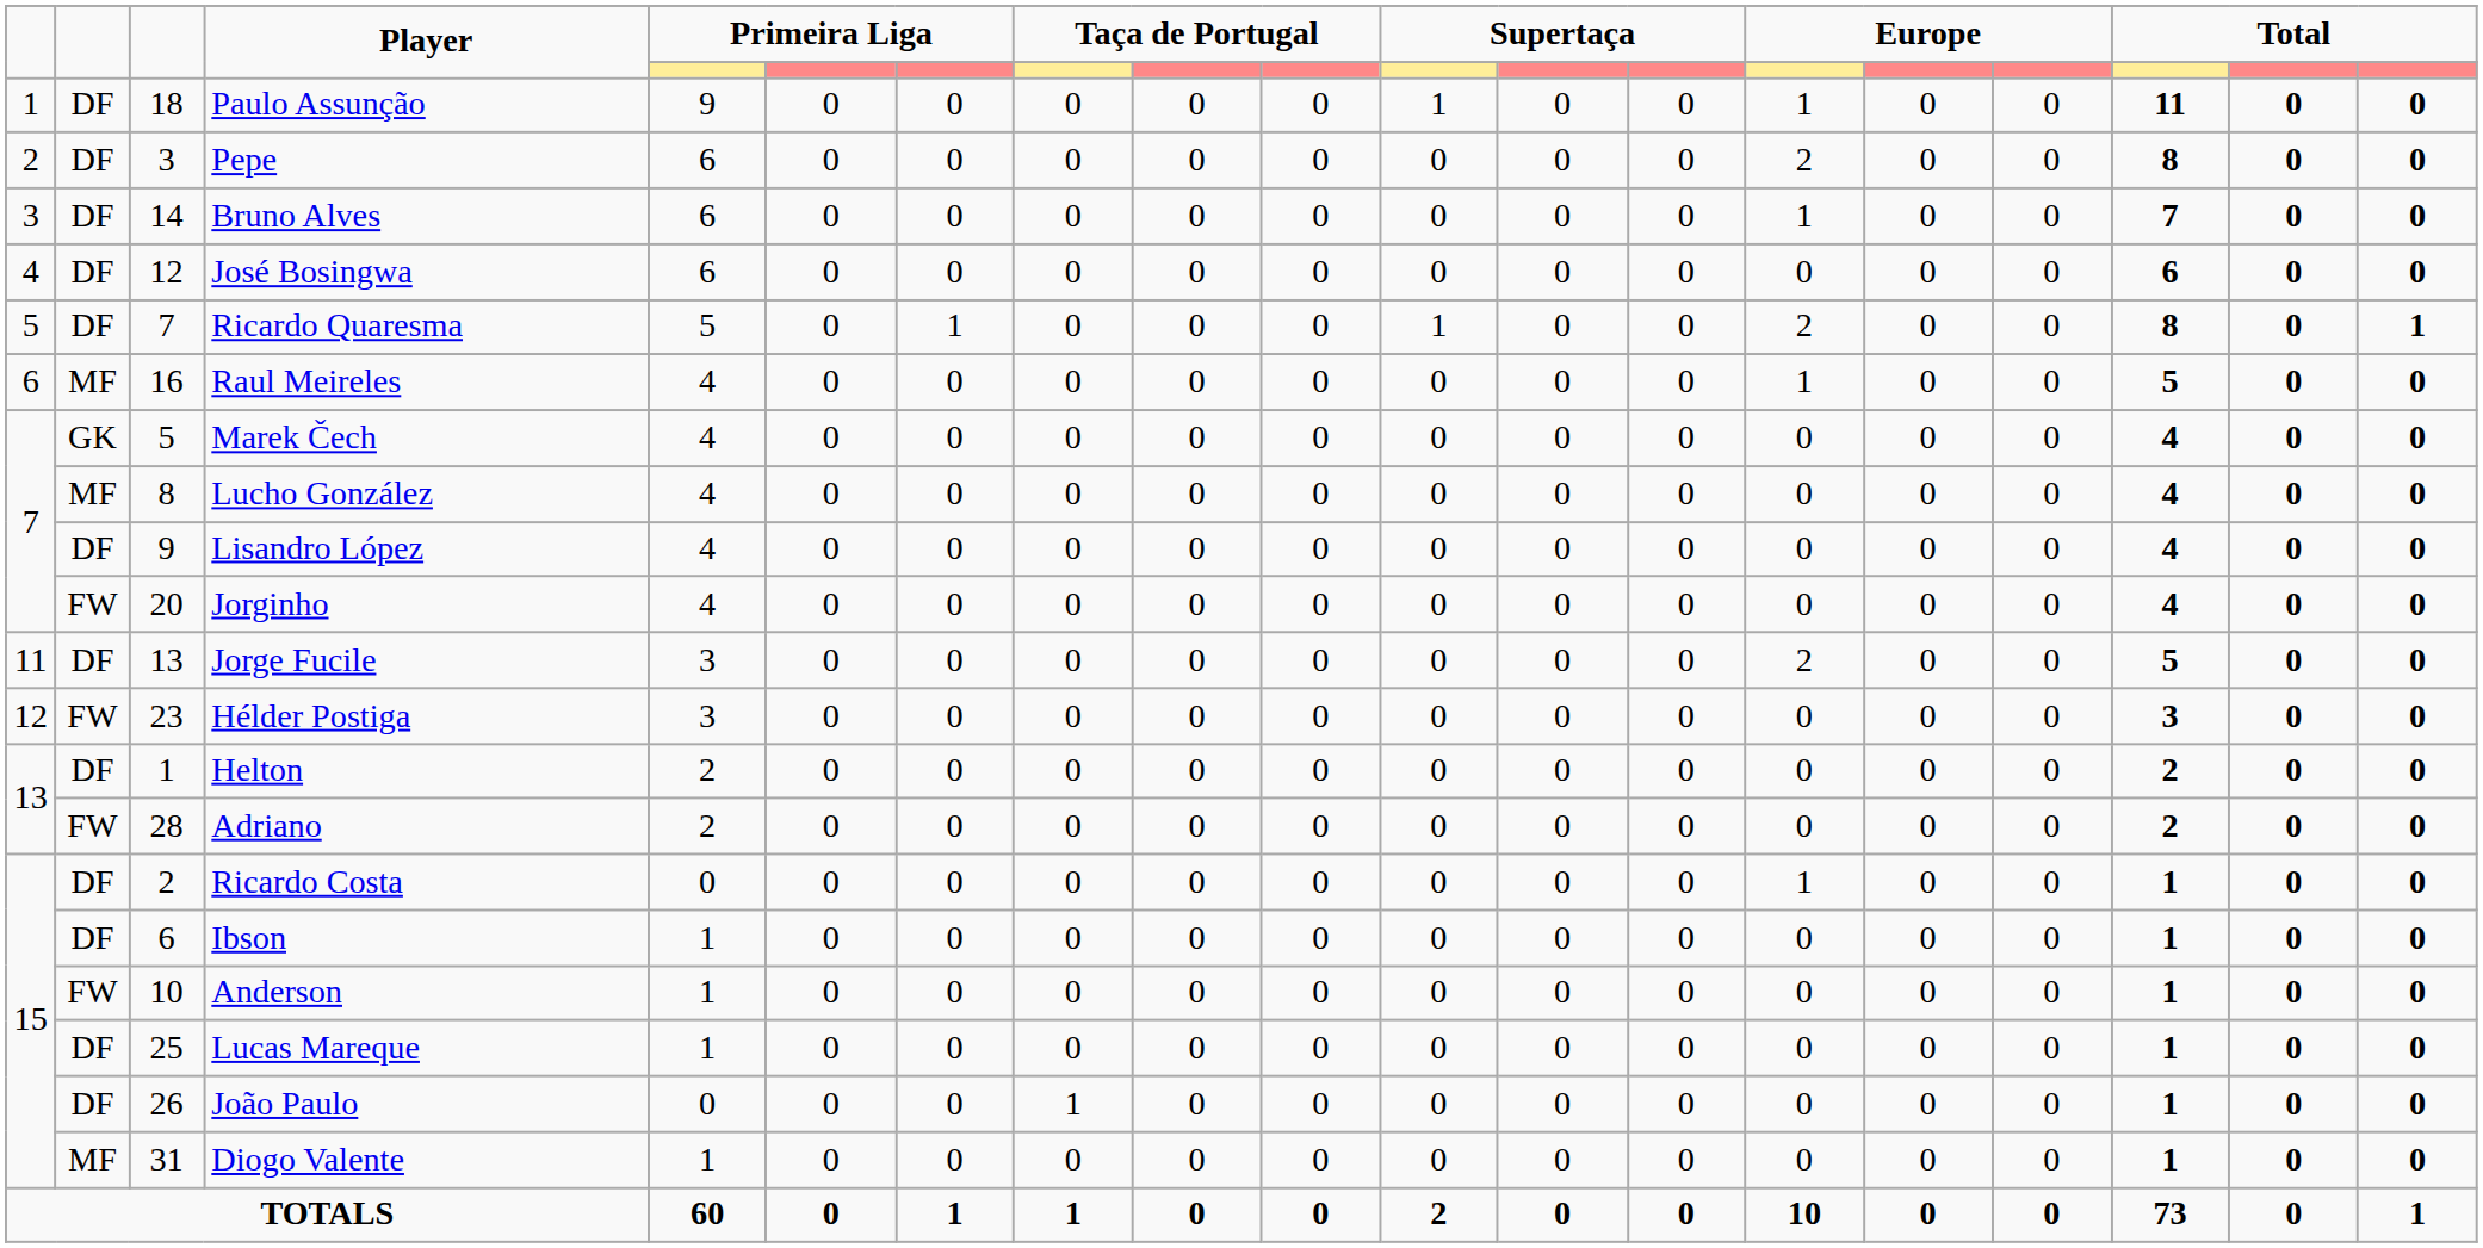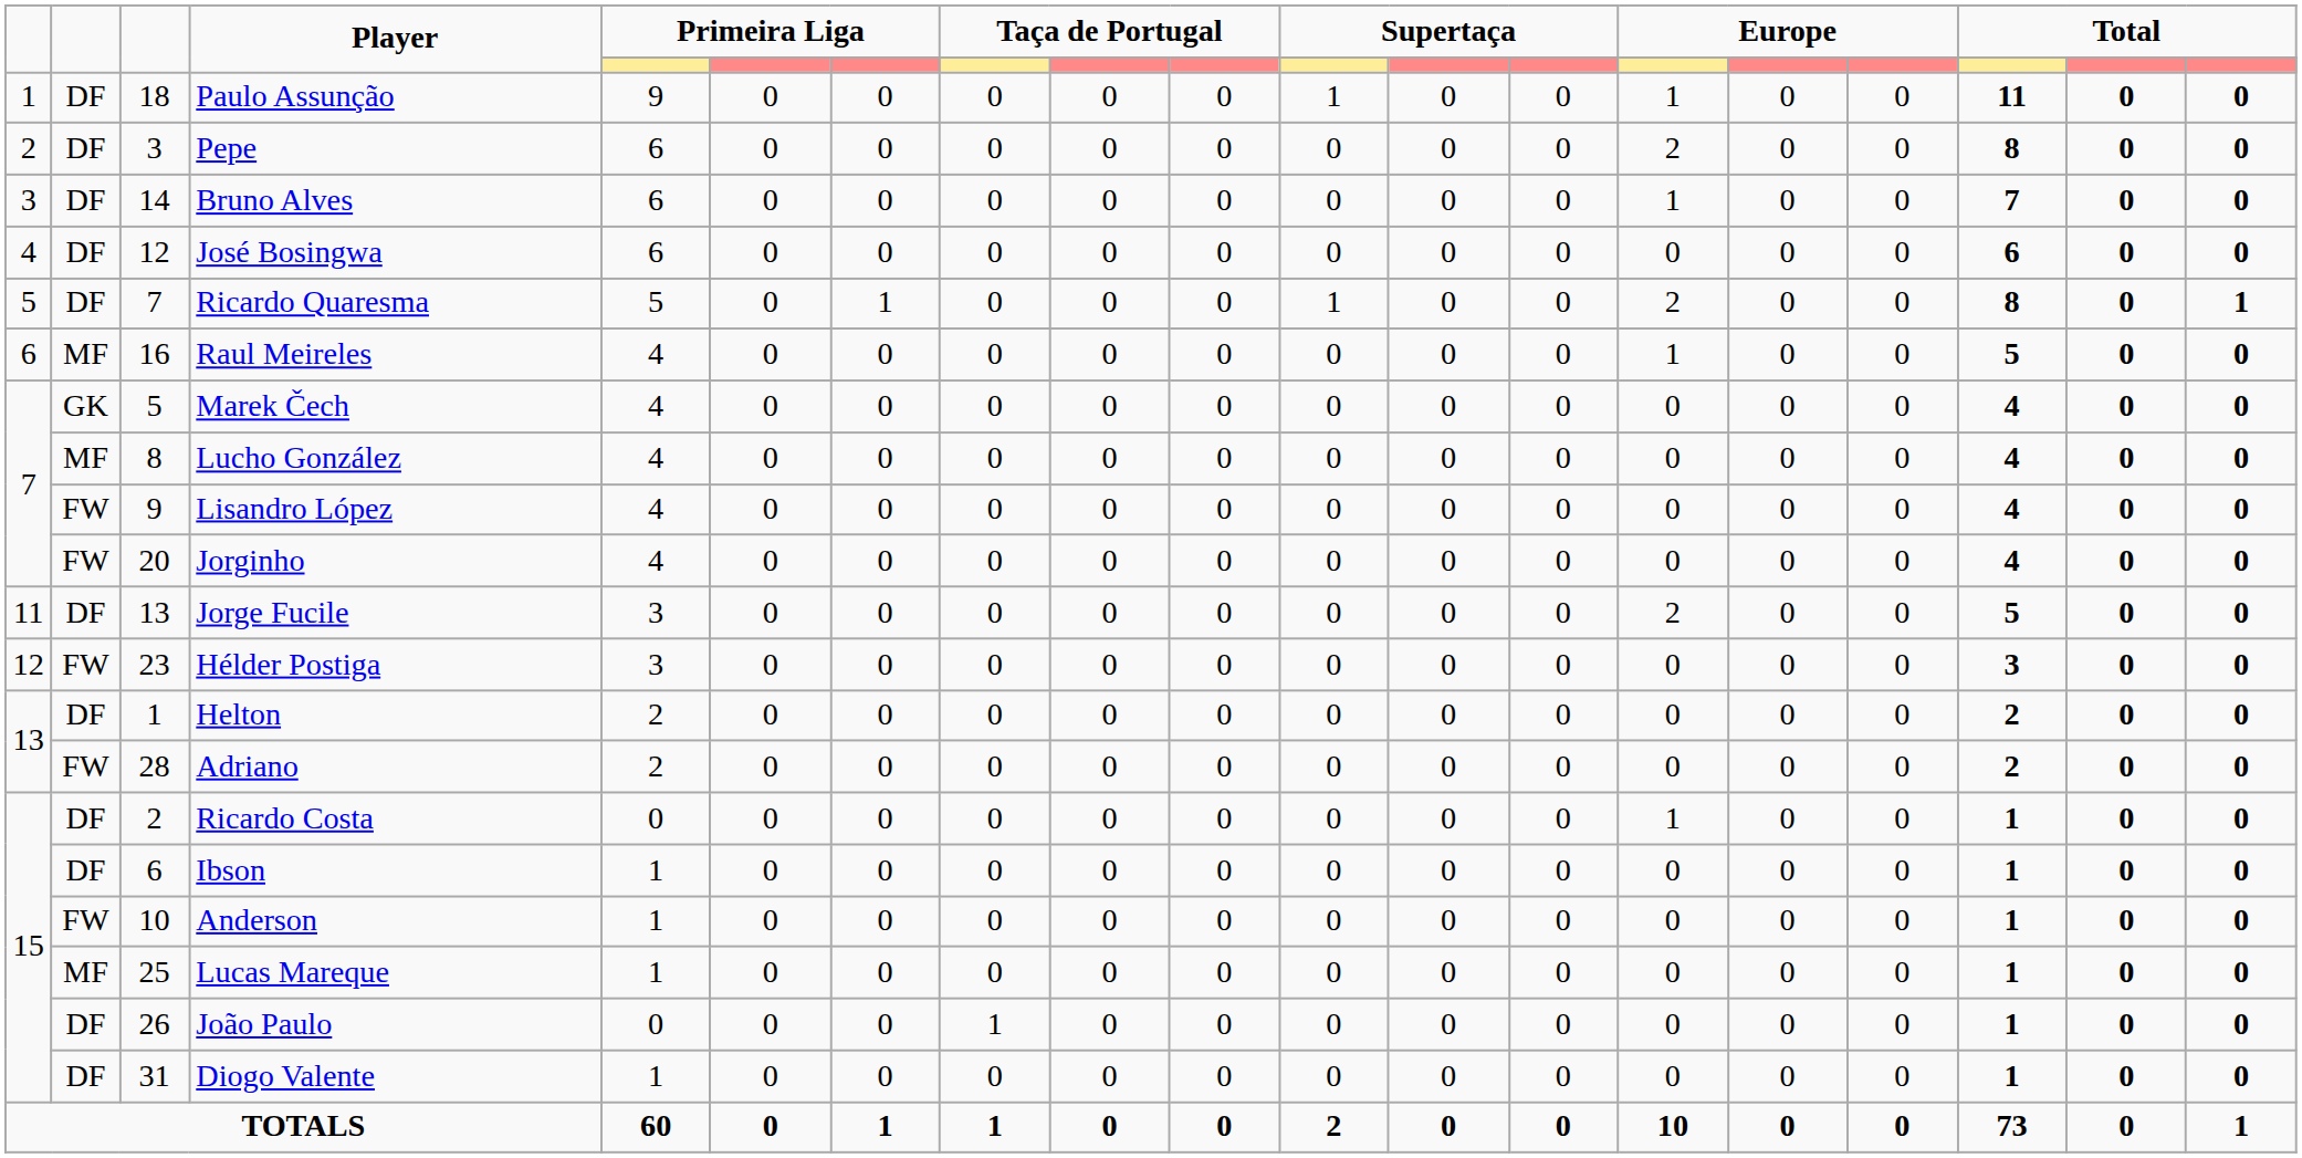Lisandro López | column 2: DF -> FW
Lucas Mareque | column 2: DF -> MF
Diogo Valente | column 2: MF -> DF
